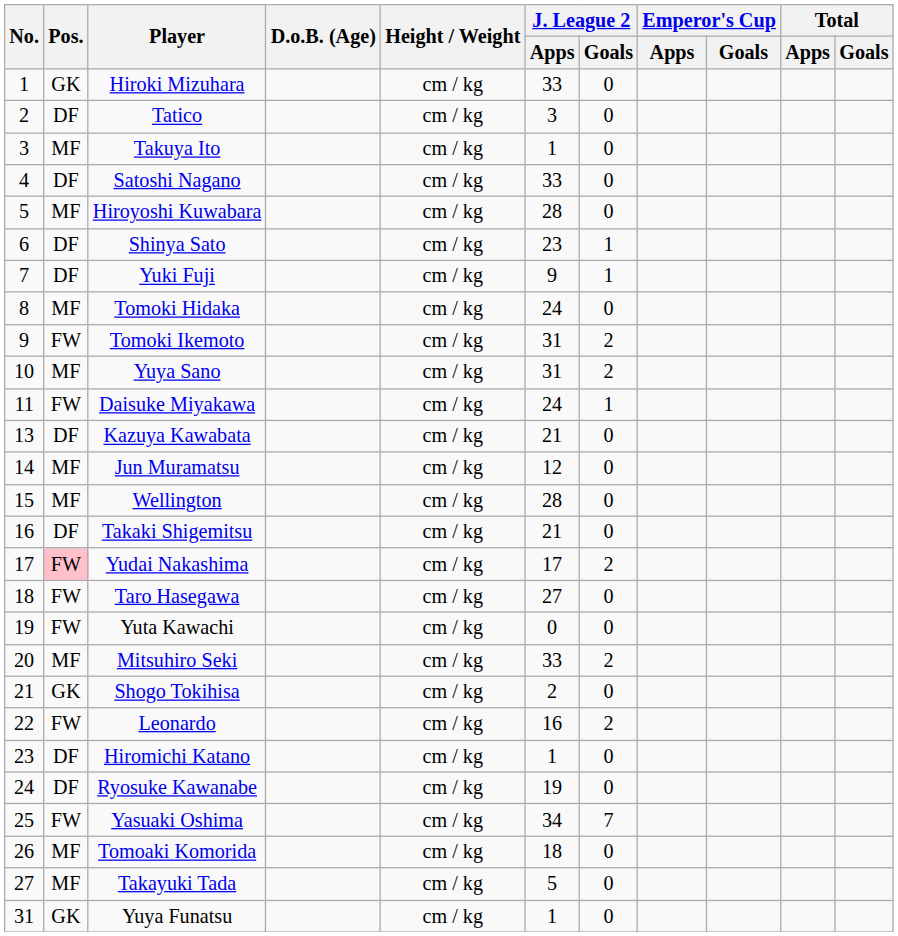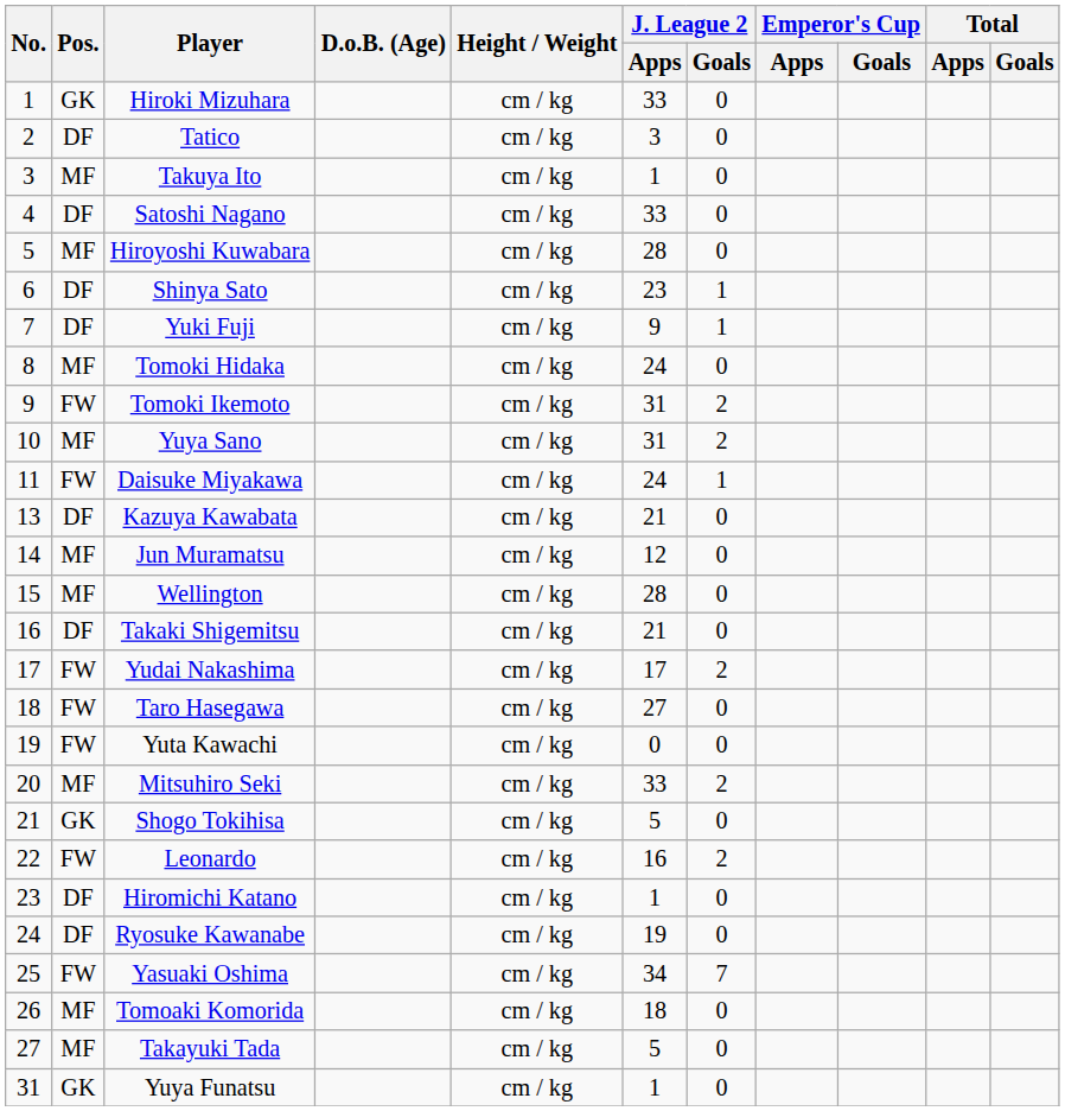Yudai Nakashima | Pos.: pink background -> no background
Shogo Tokihisa | J. League 2 / Apps: 2 -> 5
